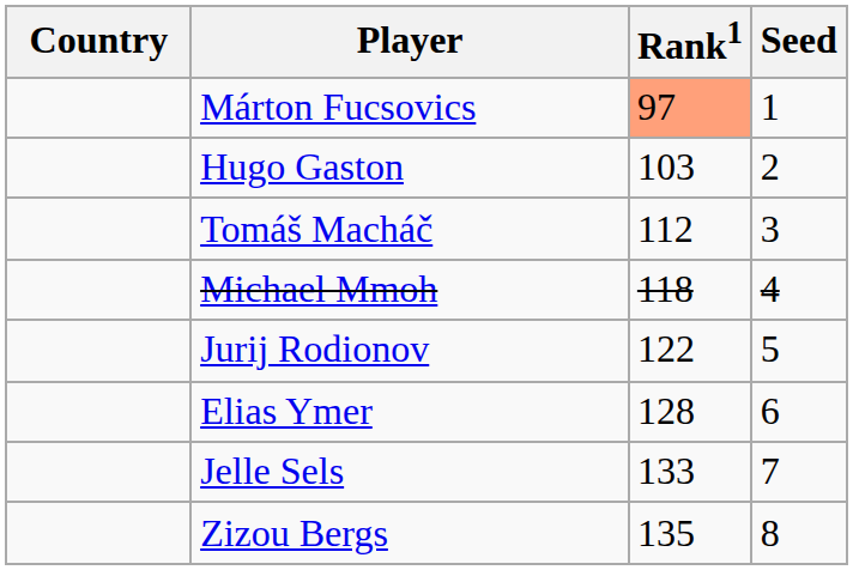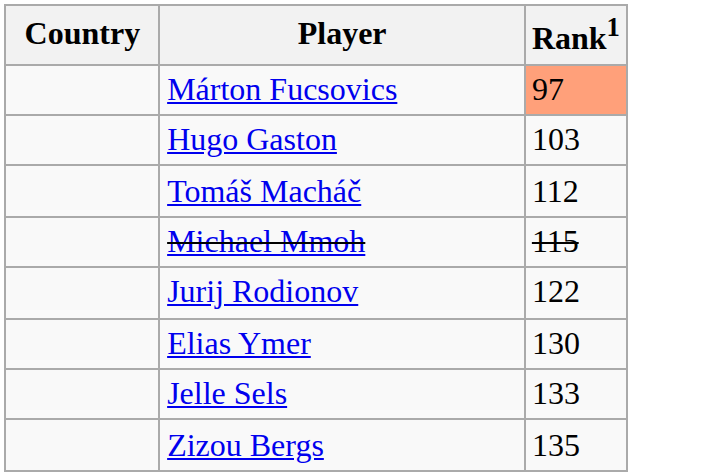- column: Seed | 1 | 2 | 3 | 4 | 5 | 6 | 7 | 8
Michael Mmoh | Rank1: 118 -> 115
Elias Ymer | Rank1: 128 -> 130
